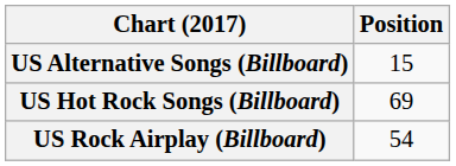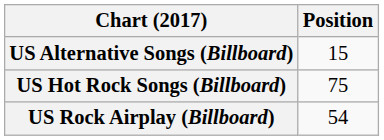US Hot Rock Songs (Billboard) | Position: 69 -> 75
